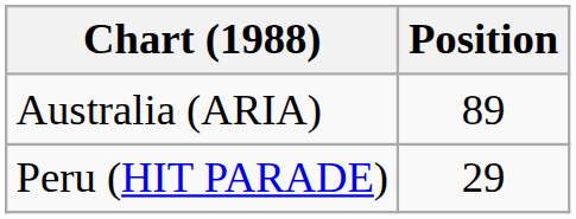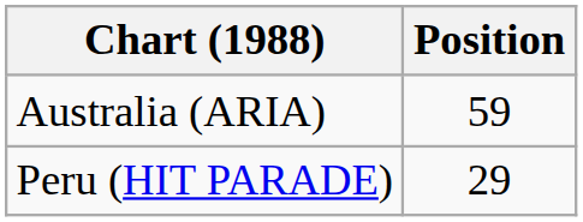Australia (ARIA) | Position: 89 -> 59
